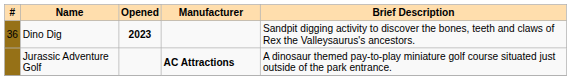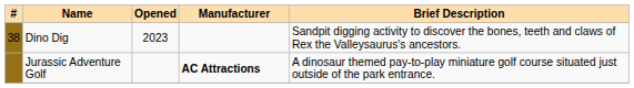Dino Dig | #: 36 -> 38
Dino Dig | Opened: bold -> normal
